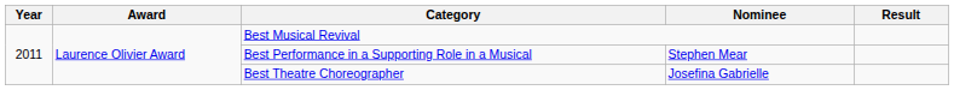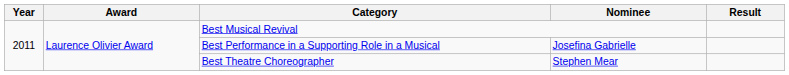Best Performance in a Supporting Role in a Musical | Nominee: Stephen Mear -> Josefina Gabrielle
Best Theatre Choreographer | Nominee: Josefina Gabrielle -> Stephen Mear
